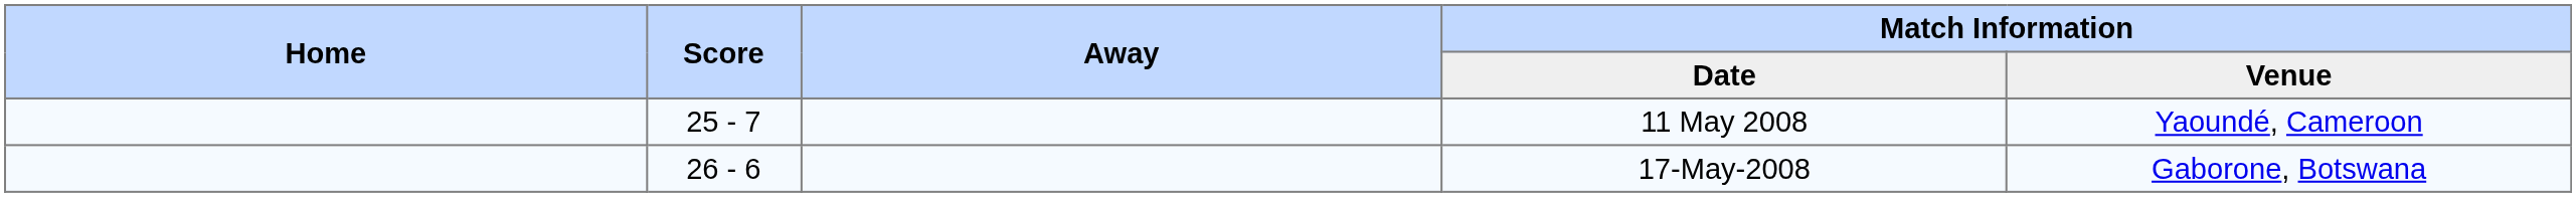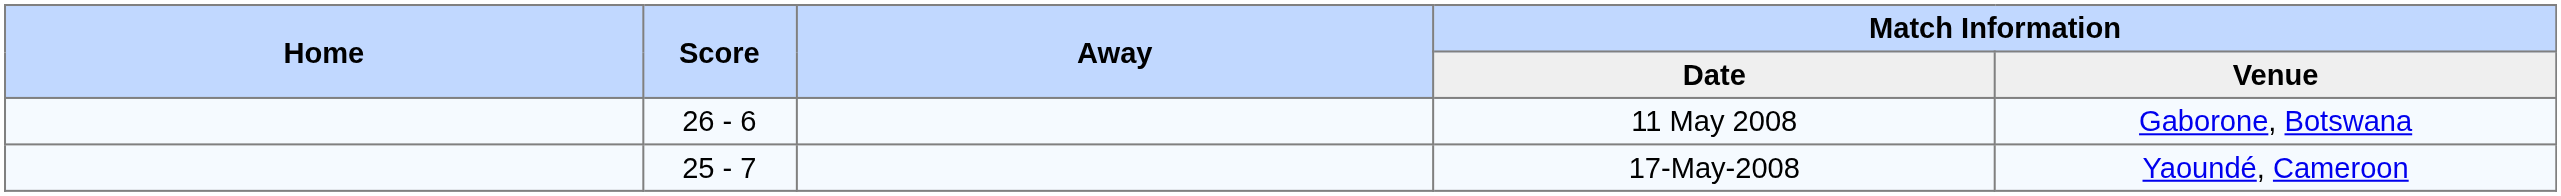11 May 2008 | Score: 25 - 7 -> 26 - 6
11 May 2008 | Match Information / Venue: Yaoundé, Cameroon -> Gaborone, Botswana
17-May-2008 | Score: 26 - 6 -> 25 - 7
17-May-2008 | Match Information / Venue: Gaborone, Botswana -> Yaoundé, Cameroon
